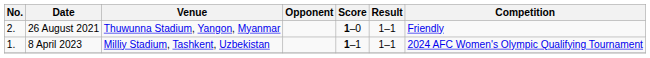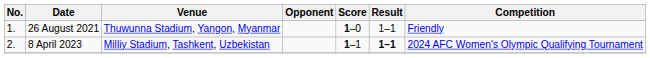26 August 2021 | No.: 2. -> 1.
8 April 2023 | No.: 1. -> 2.
8 April 2023 | Result: normal -> bold
